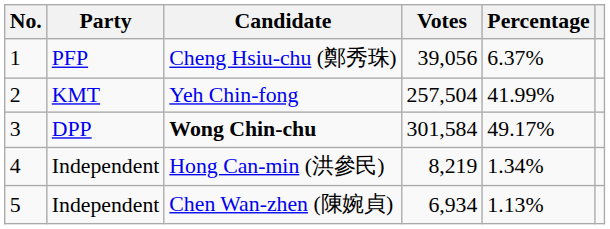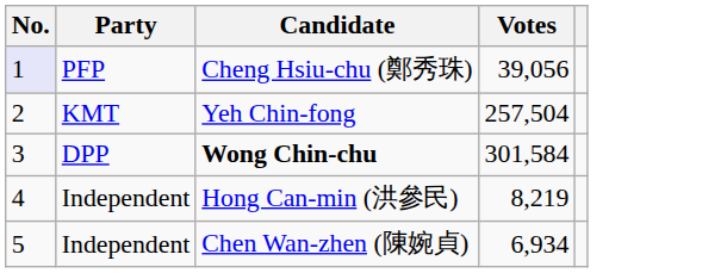- column: Percentage | 6.37% | 41.99% | 49.17% | 1.34% | 1.13%
Cheng Hsiu-chu (鄭秀珠) | No.: no background -> lavender background
